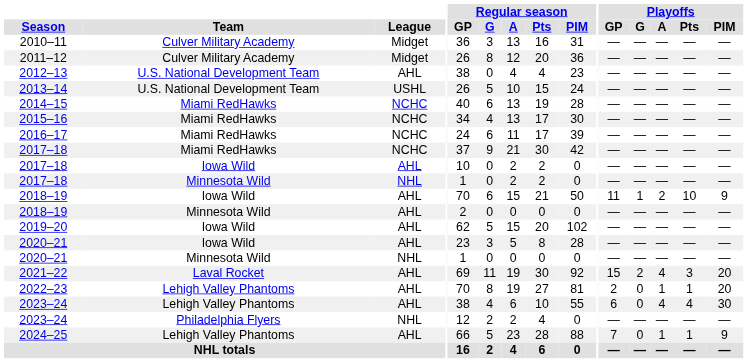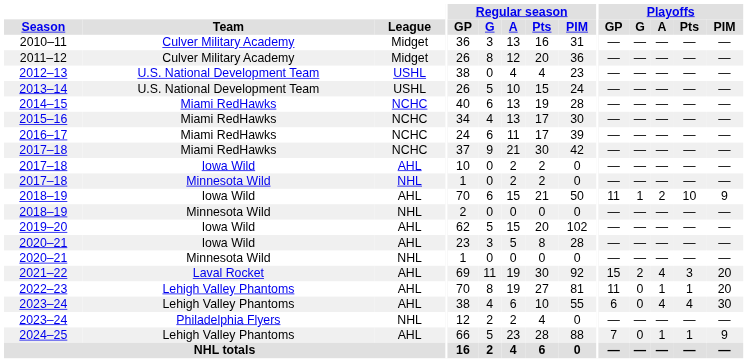2012–13 | League: AHL -> USHL
2018–19 / Minnesota Wild | League: AHL -> NHL
2022–23 | Playoffs / GP: 2 -> 11
